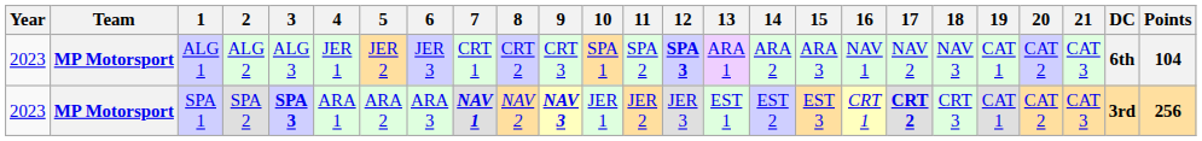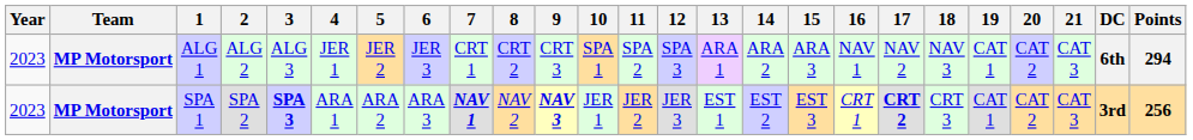ALG 1 | 12: bold -> normal
ALG 1 | Points: 104 -> 294
